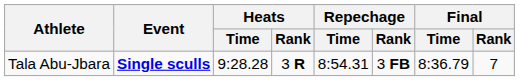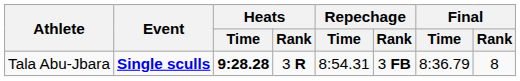Tala Abu-Jbara | Heats / Time: normal -> bold
Tala Abu-Jbara | Final / Rank: 7 -> 8
